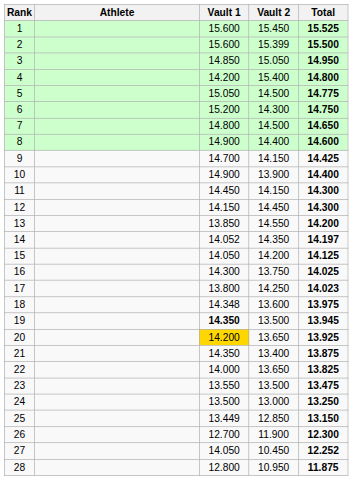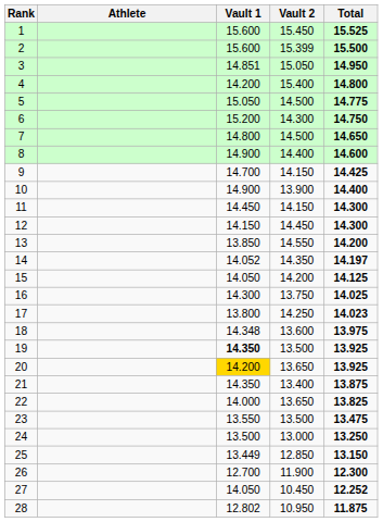3 | Vault 1: 14.850 -> 14.851
19 | Total: 13.945 -> 13.925
28 | Vault 1: 12.800 -> 12.802
